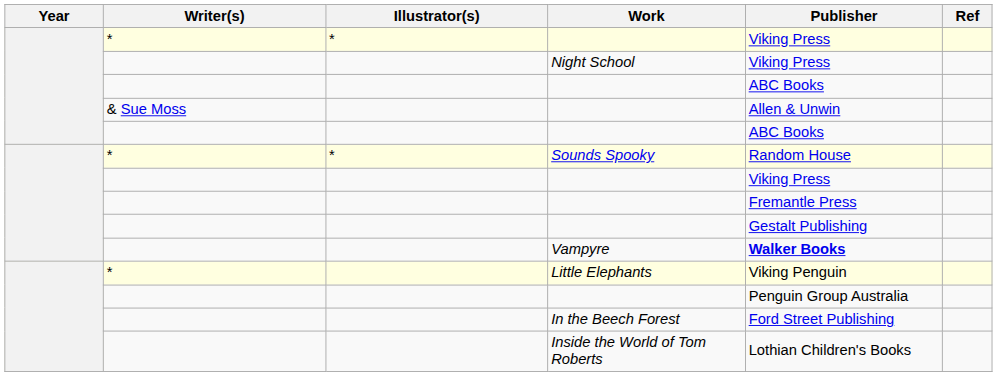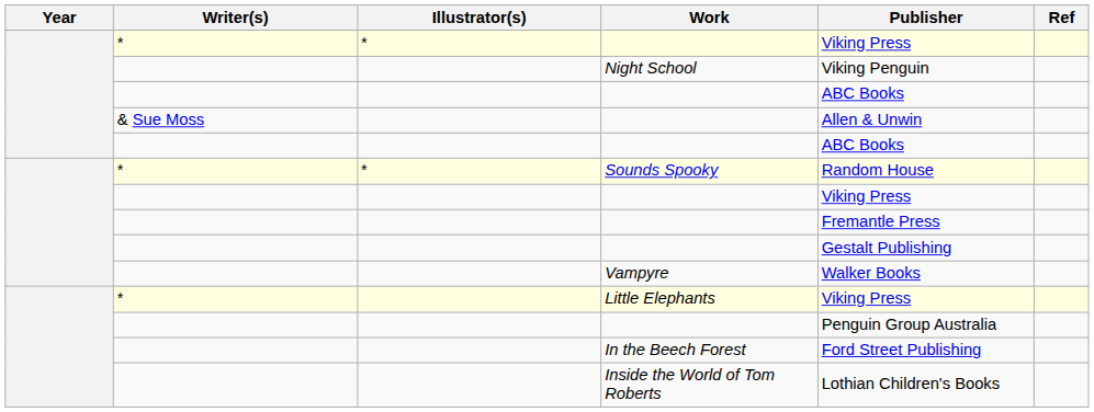Night School | Publisher: Viking Press -> Viking Penguin
Vampyre | Publisher: bold -> normal
Little Elephants | Publisher: Viking Penguin -> Viking Press
